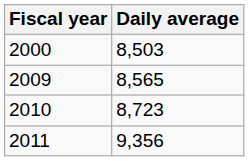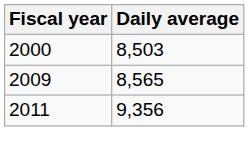- row: 2010 | 8,723
